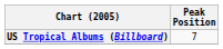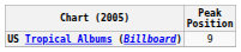US Tropical Albums (Billboard) | Peak Position: 7 -> 9
